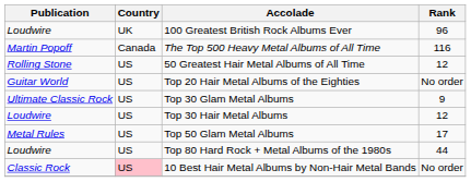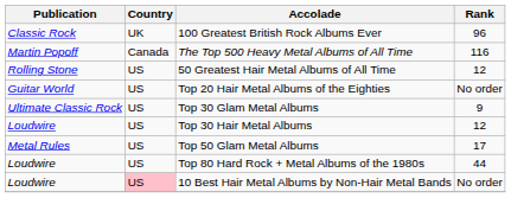100 Greatest British Rock Albums Ever | Publication: Loudwire -> Classic Rock
10 Best Hair Metal Albums by Non-Hair Metal Bands | Publication: Classic Rock -> Loudwire
